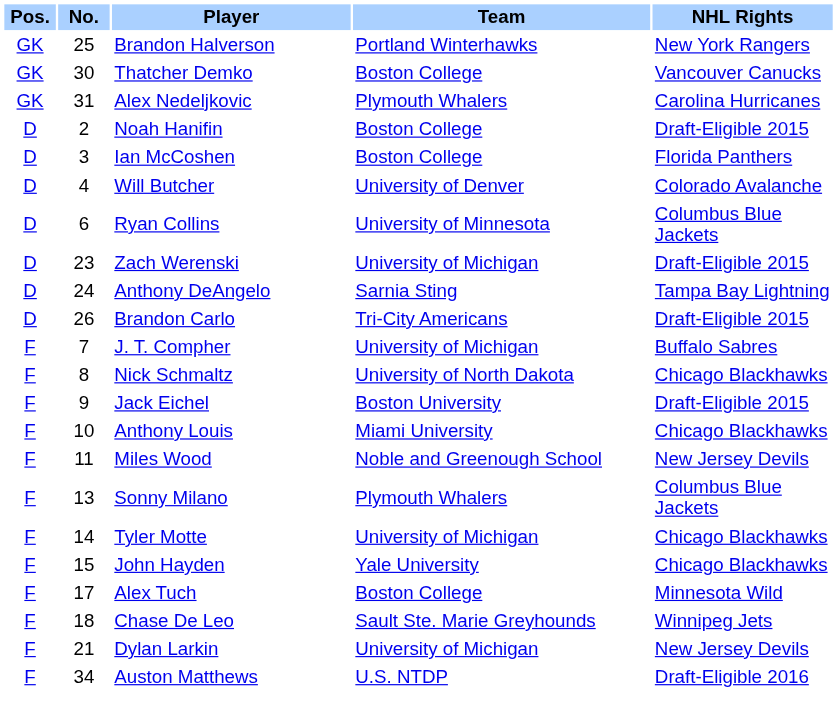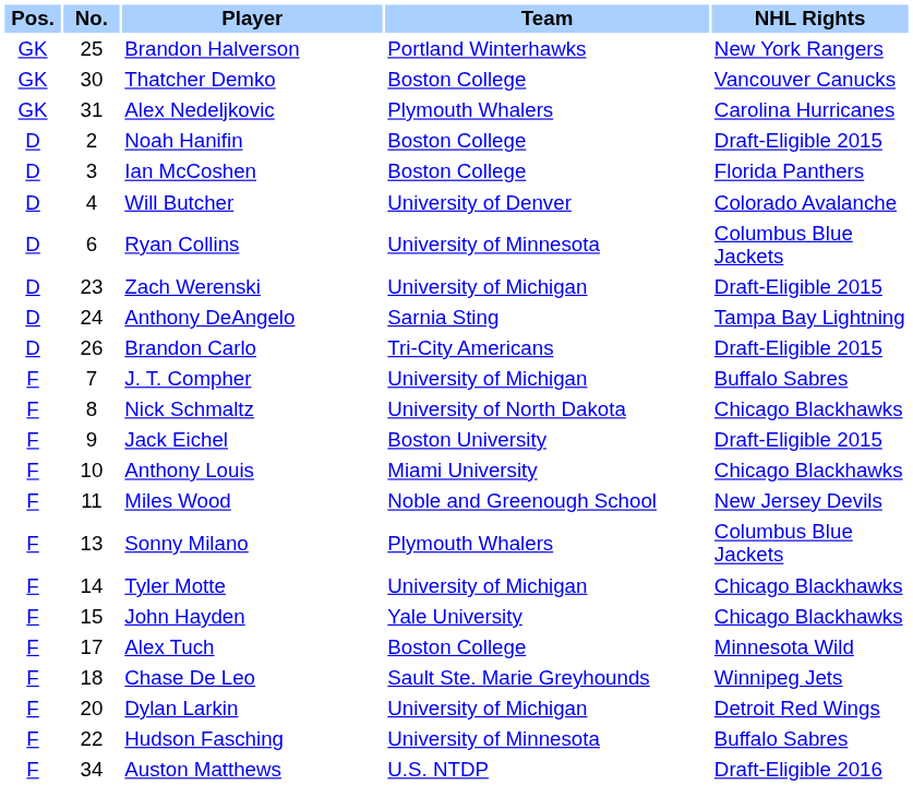Dylan Larkin | No.: 21 -> 20
Dylan Larkin | NHL Rights: New Jersey Devils -> Detroit Red Wings
+ row: F | 22 | Hudson Fasching | University of Minnesota | Buffalo Sabres
